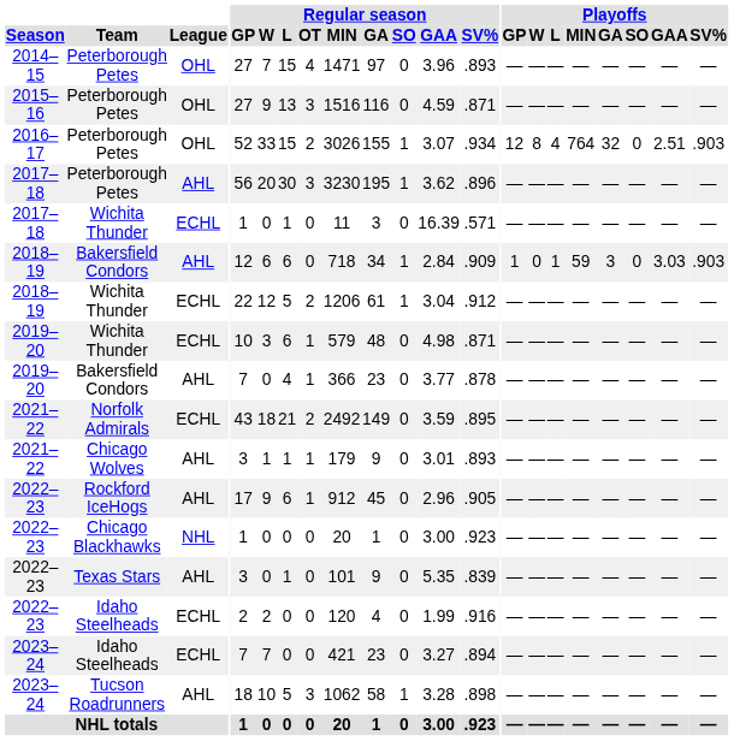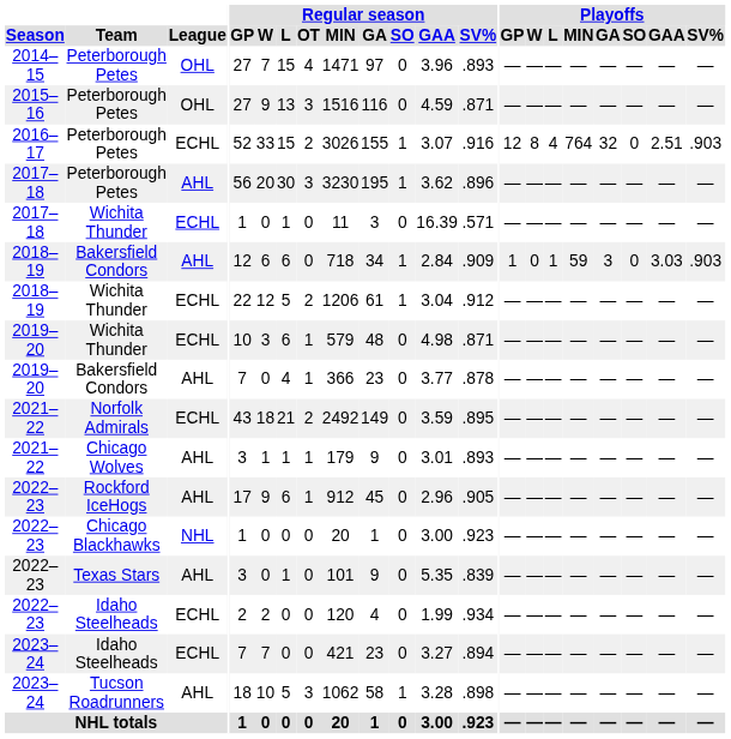2016–17 / Peterborough Petes | League: OHL -> ECHL
2016–17 / Peterborough Petes | Regular season / SV%: .934 -> .916
2022–23 / Idaho Steelheads | Regular season / SV%: .916 -> .934
